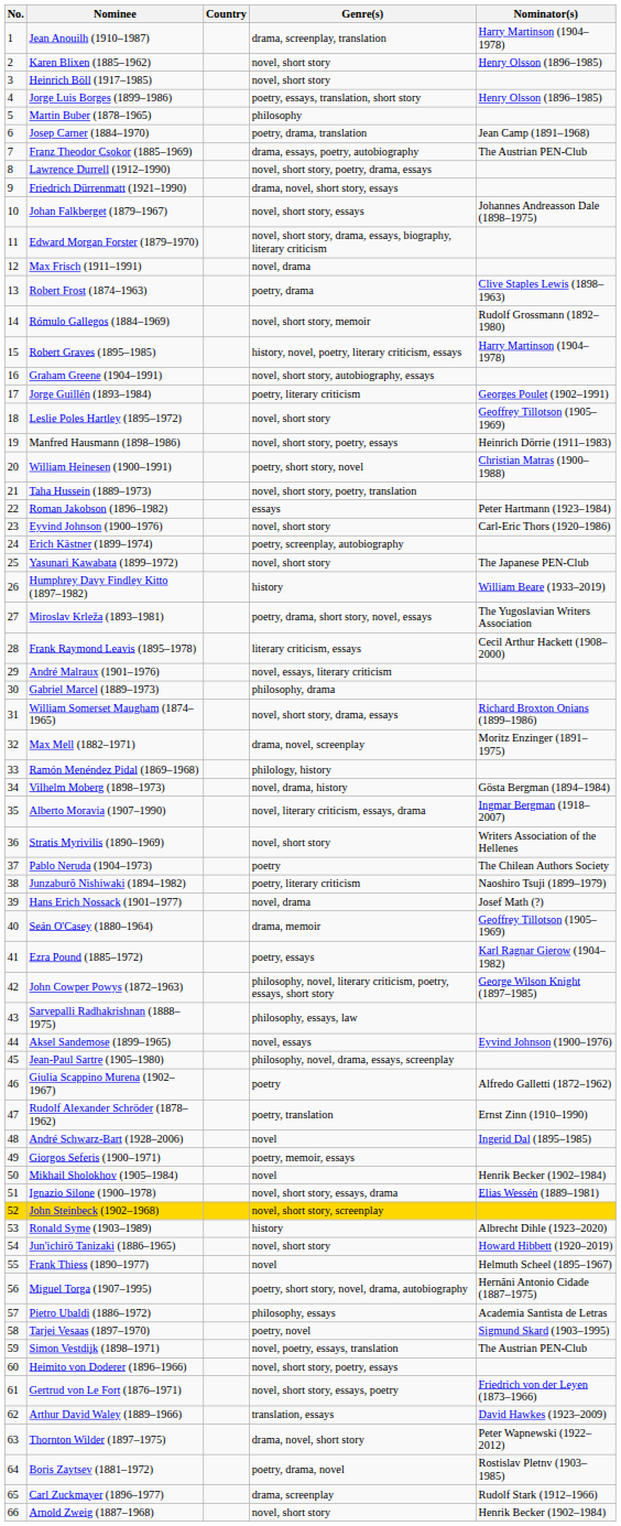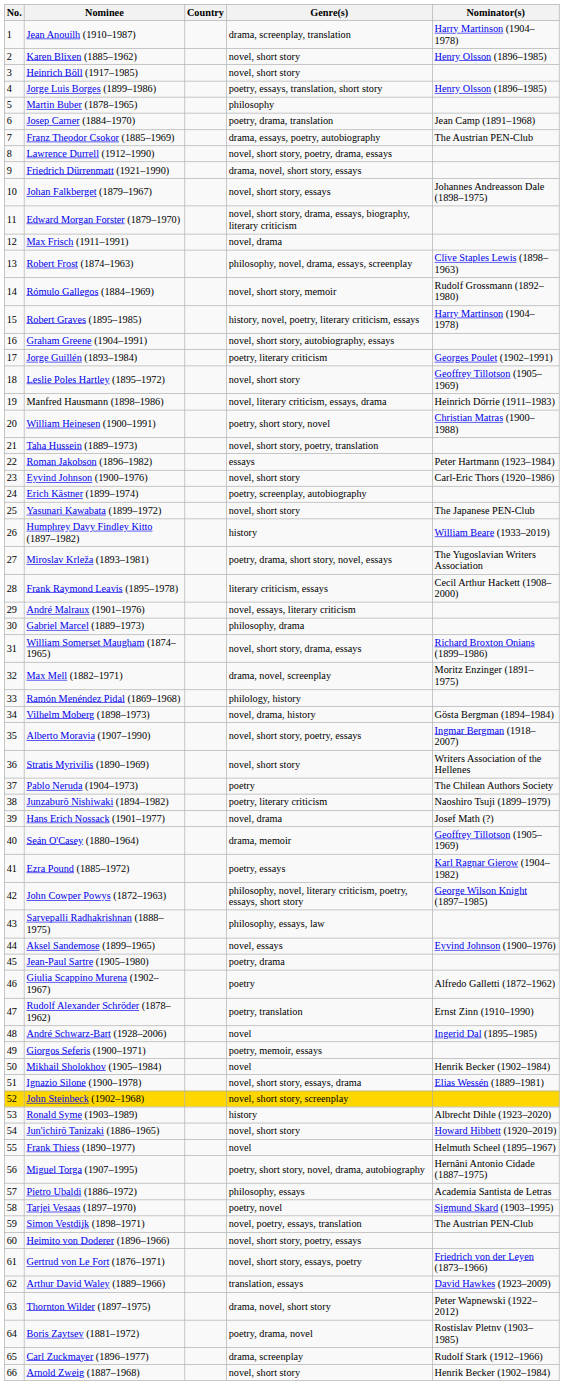Robert Frost (1874–1963) | Genre(s): poetry, drama -> philosophy, novel, drama, essays, screenplay
Manfred Hausmann (1898–1986) | Genre(s): novel, short story, poetry, essays -> novel, literary criticism, essays, drama
Alberto Moravia (1907–1990) | Genre(s): novel, literary criticism, essays, drama -> novel, short story, poetry, essays
Jean-Paul Sartre (1905–1980) | Genre(s): philosophy, novel, drama, essays, screenplay -> poetry, drama
